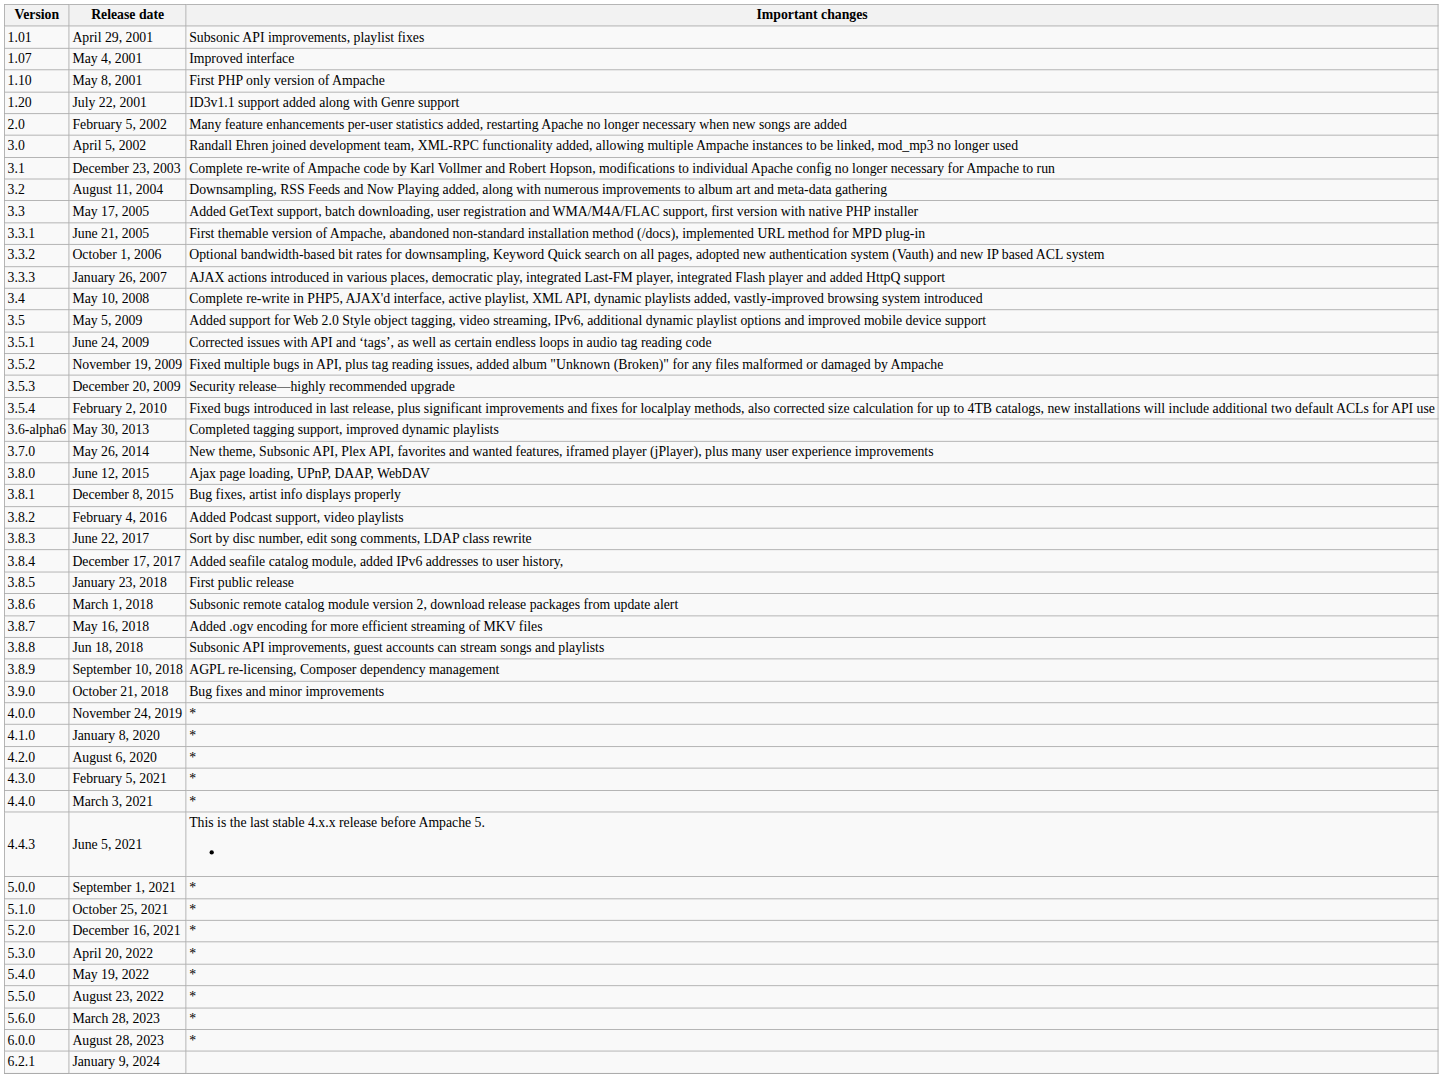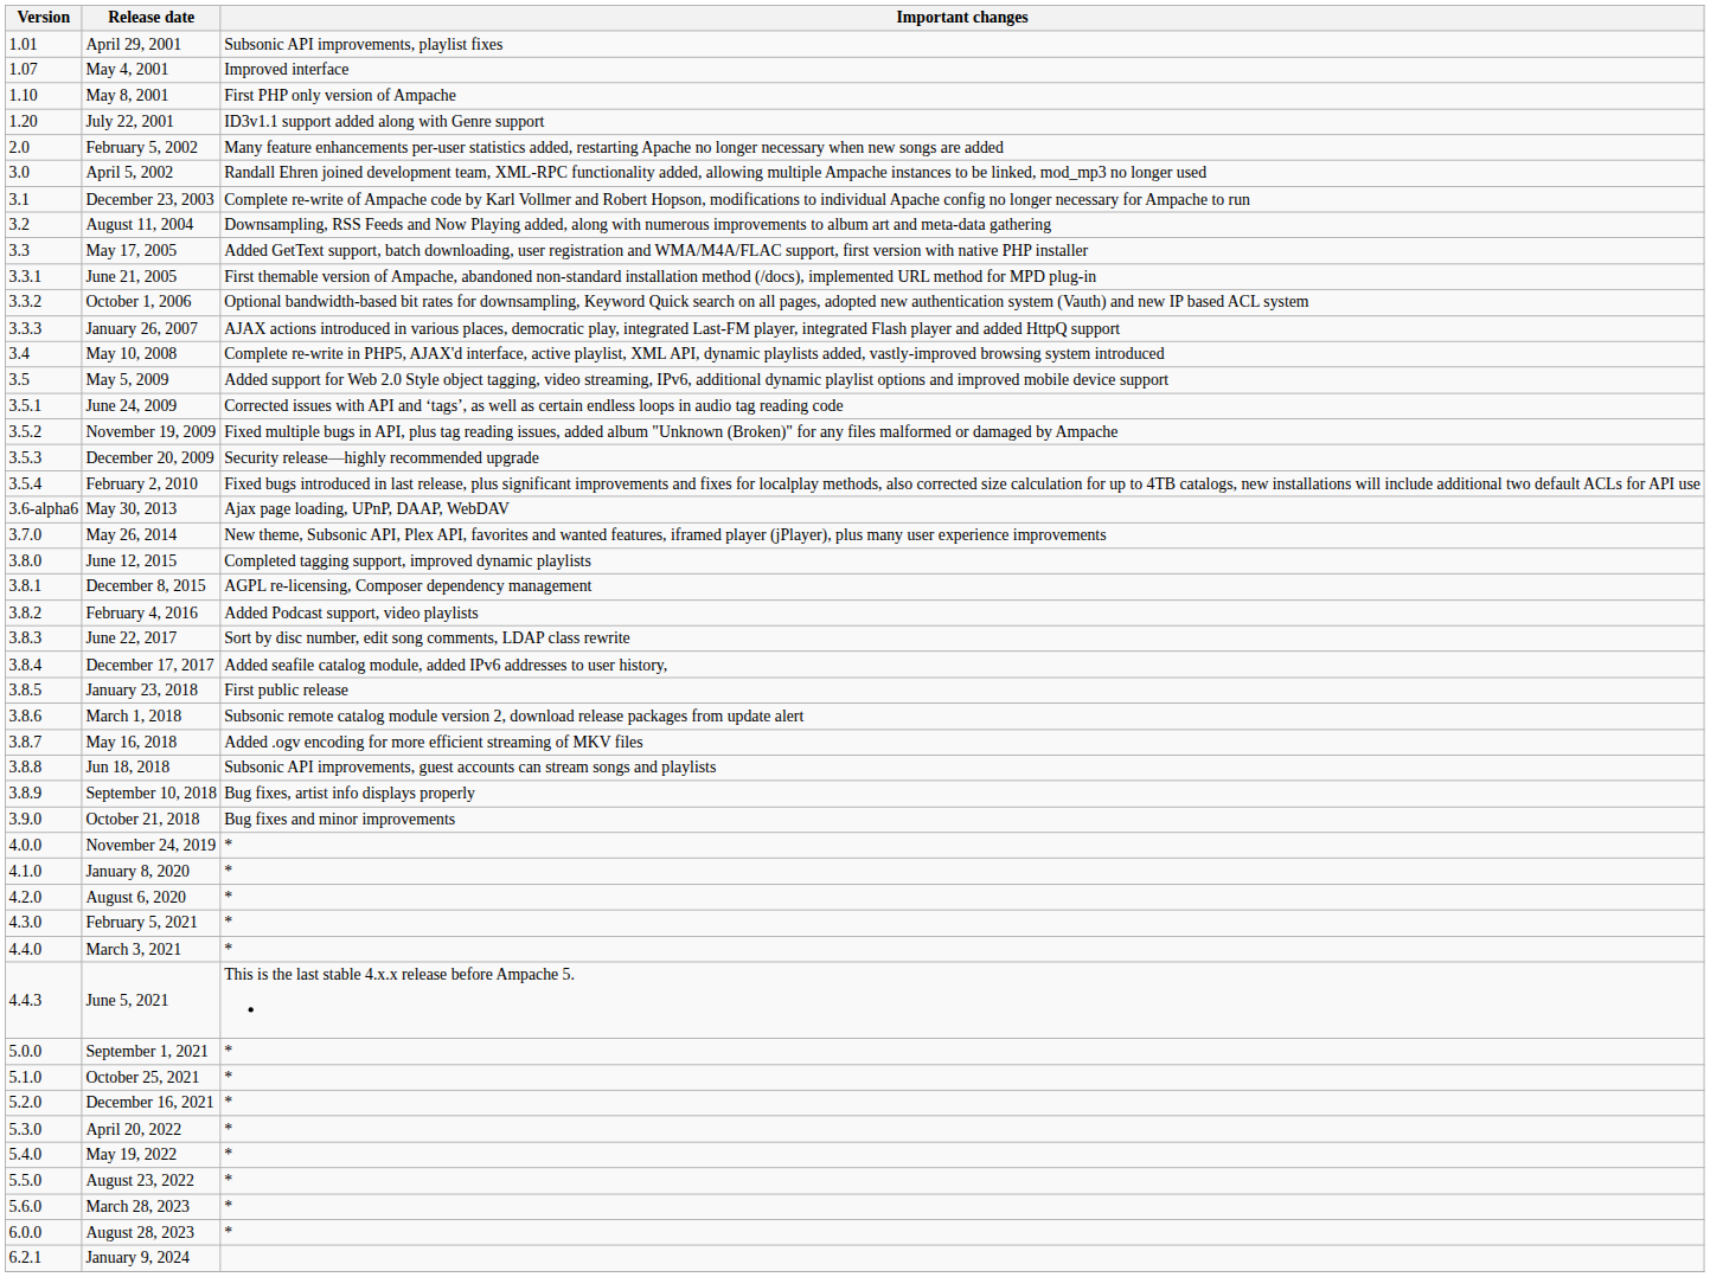May 30, 2013 | Important changes: Completed tagging support, improved dynamic playlists -> Ajax page loading, UPnP, DAAP, WebDAV
June 12, 2015 | Important changes: Ajax page loading, UPnP, DAAP, WebDAV -> Completed tagging support, improved dynamic playlists
December 8, 2015 | Important changes: Bug fixes, artist info displays properly -> AGPL re-licensing, Composer dependency management
September 10, 2018 | Important changes: AGPL re-licensing, Composer dependency management -> Bug fixes, artist info displays properly
